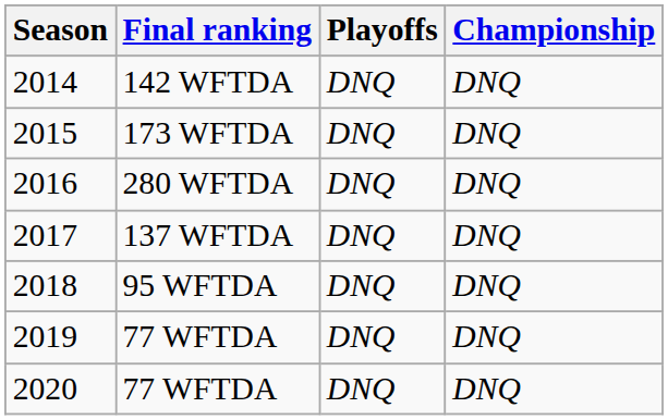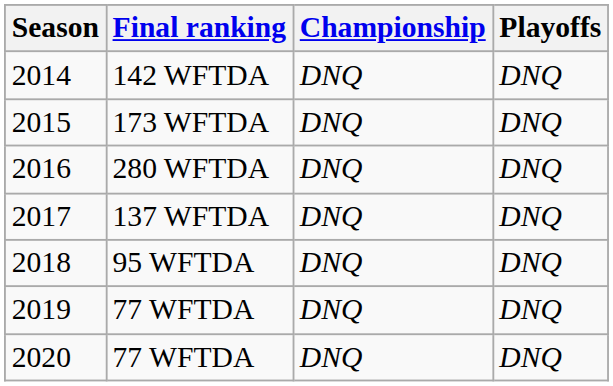columns swapped: Playoffs <-> Championship
